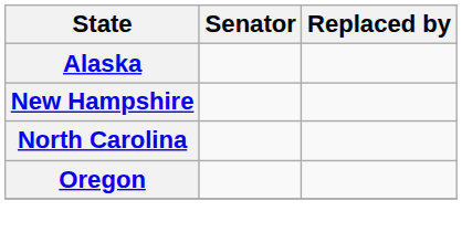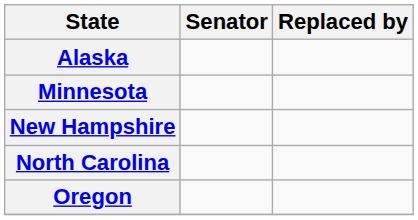+ row: Minnesota
